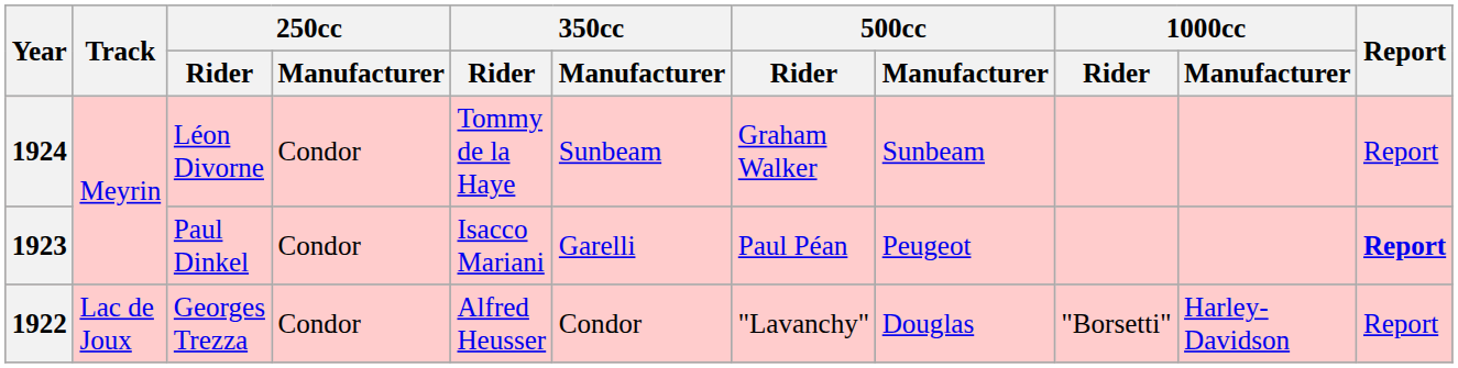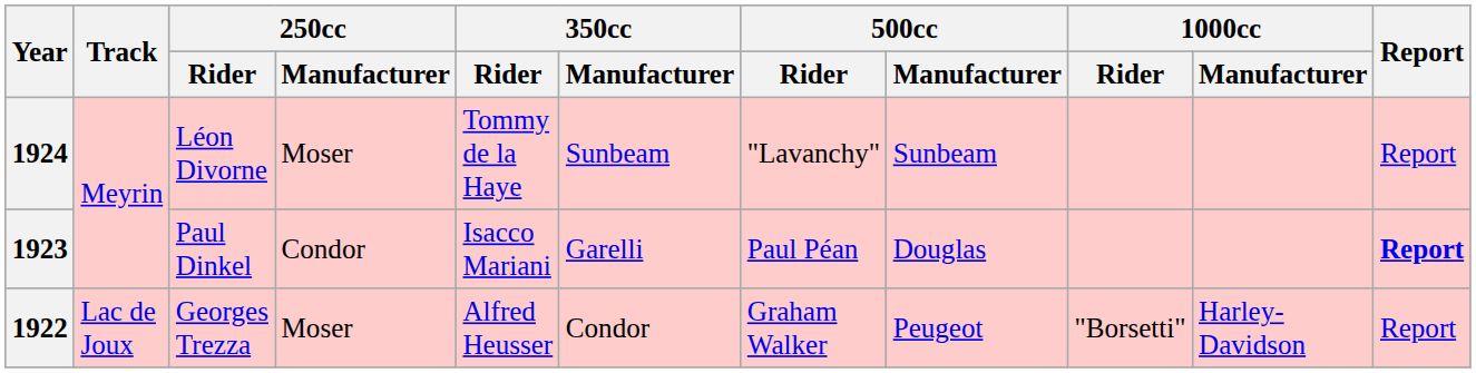1924 | 250cc / Manufacturer: Condor -> Moser
1924 | 500cc / Rider: Graham Walker -> "Lavanchy"
1923 | 500cc / Manufacturer: Peugeot -> Douglas
1922 | 250cc / Manufacturer: Condor -> Moser
1922 | 500cc / Rider: "Lavanchy" -> Graham Walker
1922 | 500cc / Manufacturer: Douglas -> Peugeot
